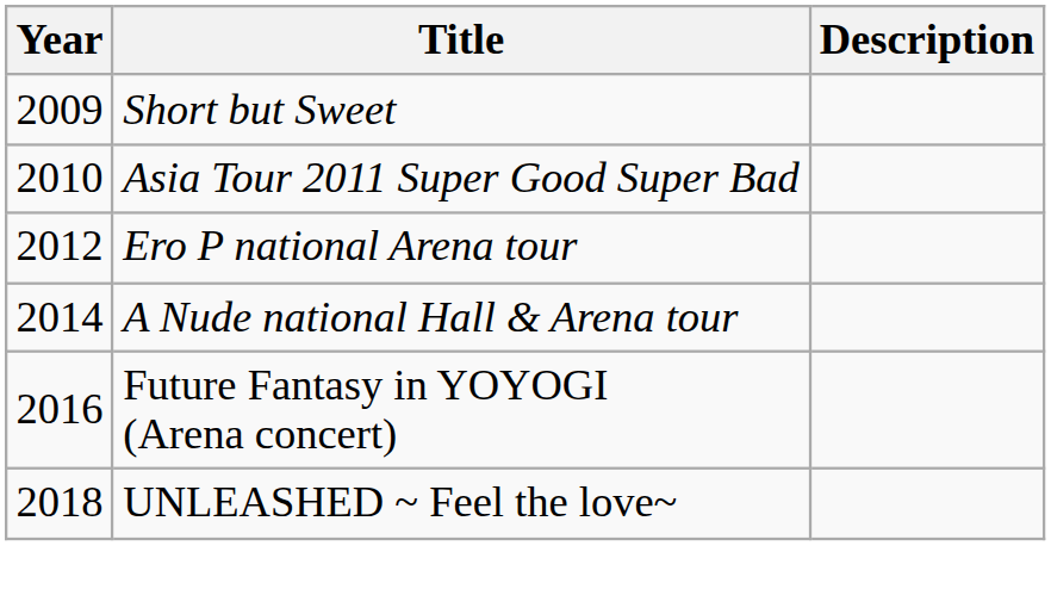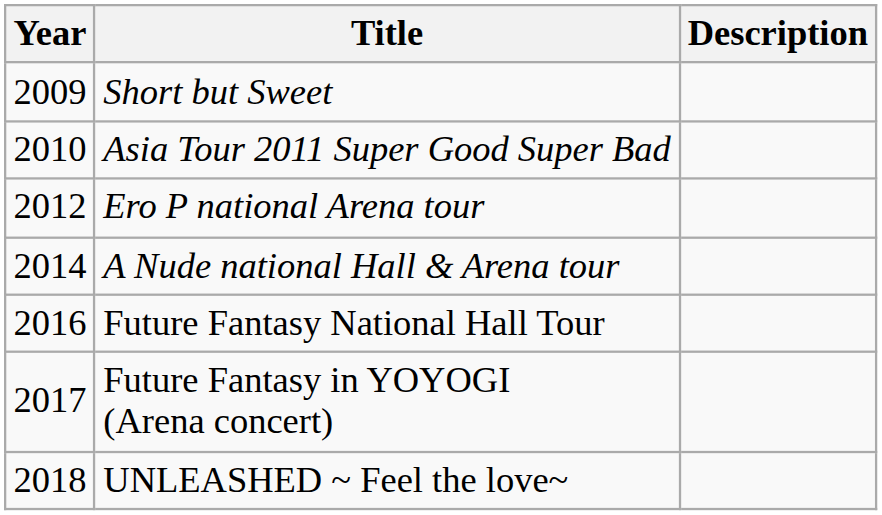+ row: 2016 | Future Fantasy National Hall Tour
Future Fantasy in YOYOGI (Arena concert) | Year: 2016 -> 2017
